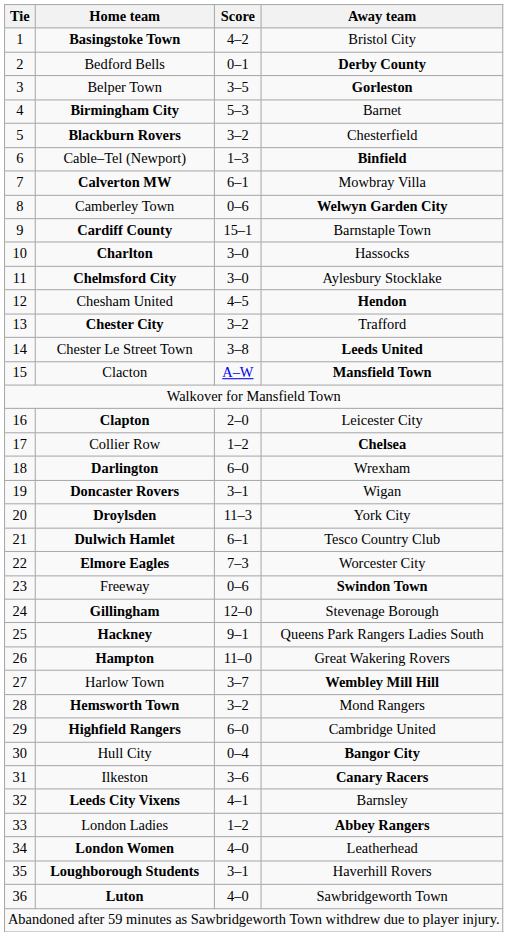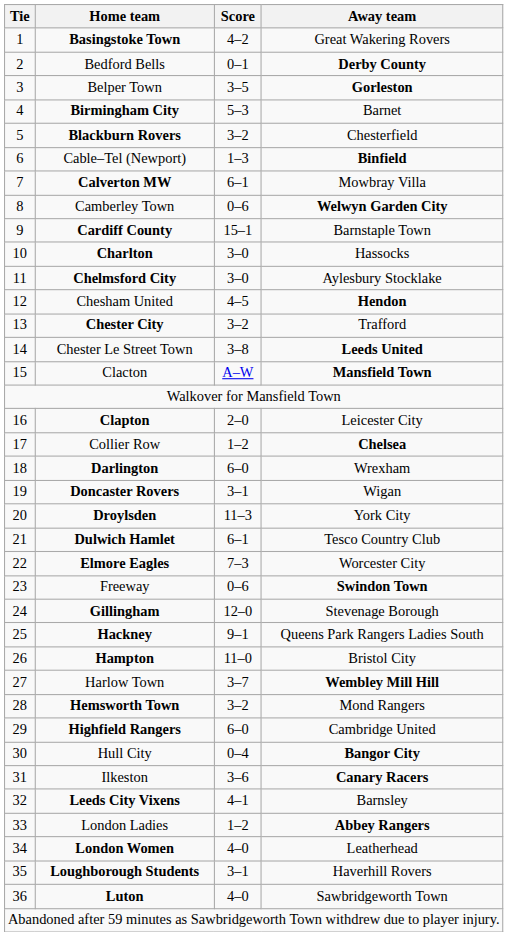Basingstoke Town | Away team: Bristol City -> Great Wakering Rovers
Hampton | Away team: Great Wakering Rovers -> Bristol City
